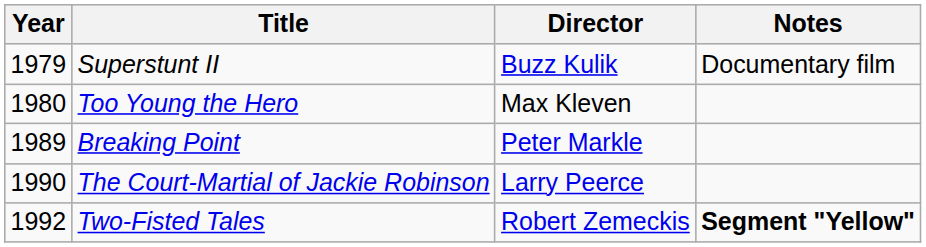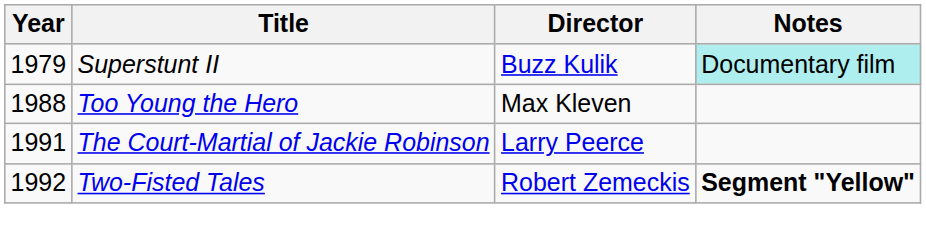Superstunt II | Notes: no background -> paleturquoise background
Too Young the Hero | Year: 1980 -> 1988
- row: 1989 | Breaking Point | Peter Markle
The Court-Martial of Jackie Robinson | Year: 1990 -> 1991
